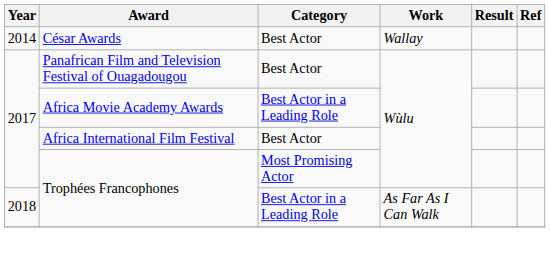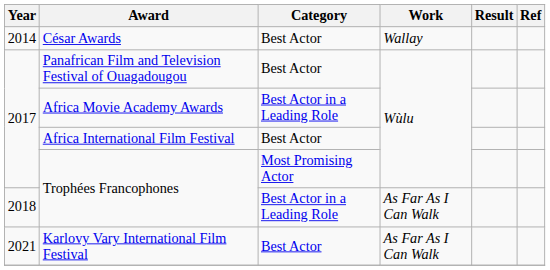+ row: 2021 | Karlovy Vary International Film Festival | Best Actor | As Far As I Can Walk
